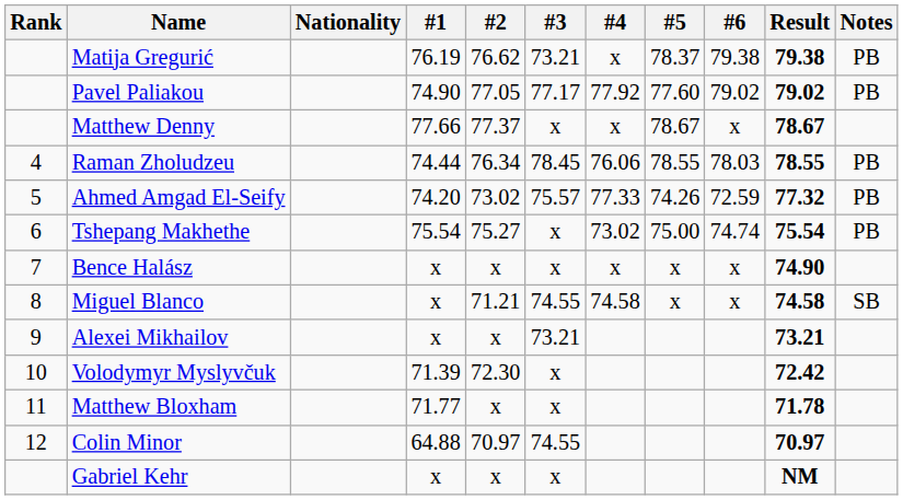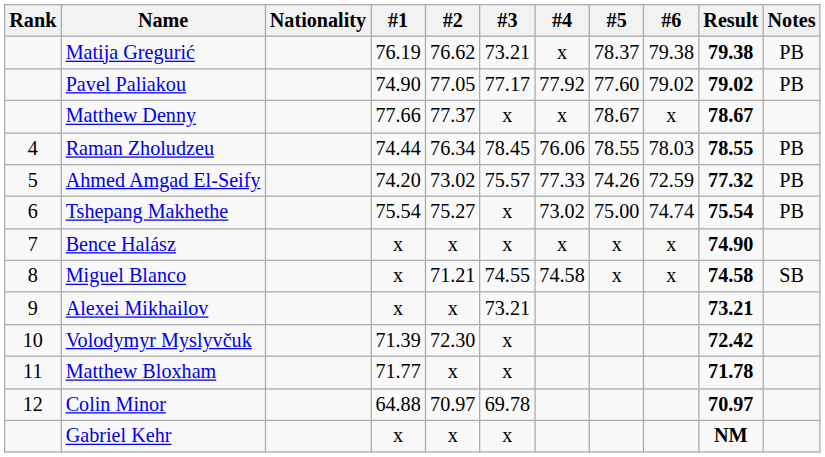Colin Minor | #3: 74.55 -> 69.78
